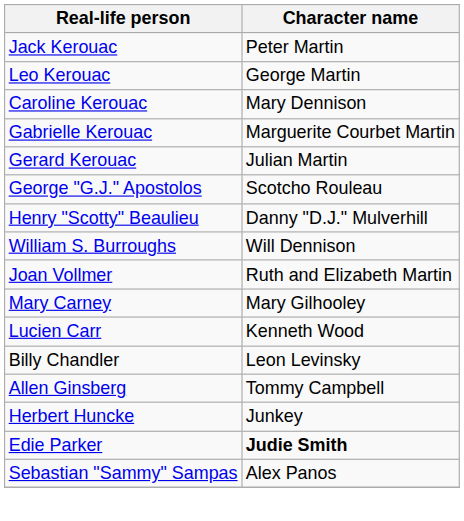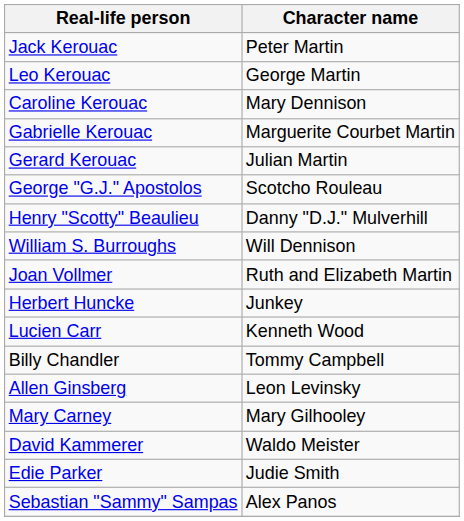rows swapped: Mary Carney <-> Herbert Huncke
Billy Chandler | Character name: Leon Levinsky -> Tommy Campbell
Allen Ginsberg | Character name: Tommy Campbell -> Leon Levinsky
+ row: David Kammerer | Waldo Meister
Edie Parker | Character name: bold -> normal
